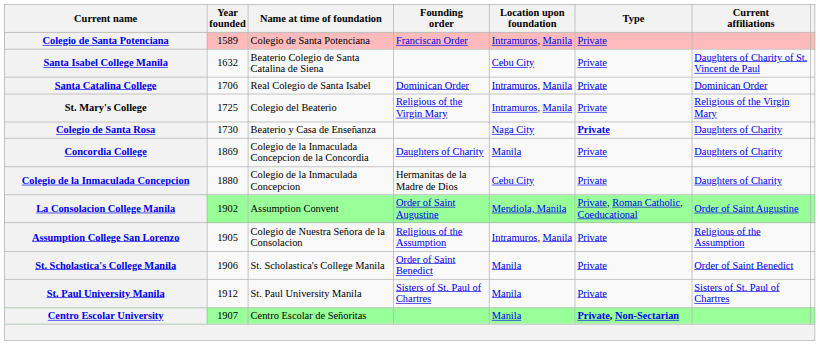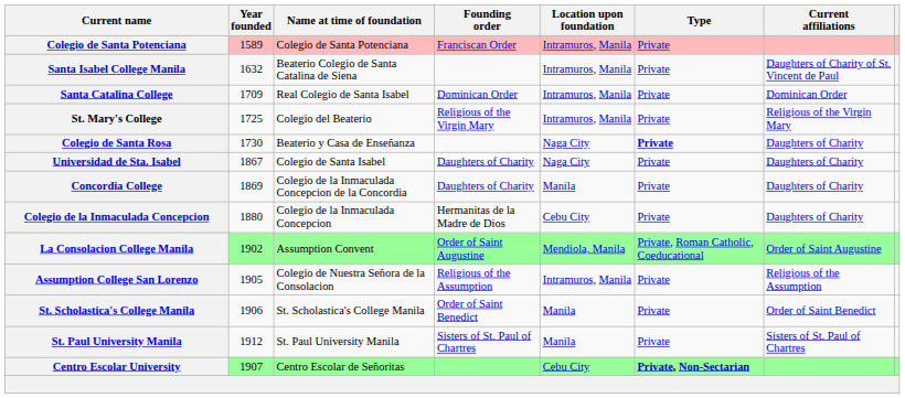Santa Isabel College Manila | Location upon foundation: Cebu City -> Intramuros, Manila
Santa Catalina College | Year founded: 1706 -> 1709
+ row: Universidad de Sta. Isabel | 1867 | Colegio de Santa Isabel | Daughters of Charity | Naga City | Private | Daughters of Charity
Centro Escolar University | Location upon foundation: Manila -> Cebu City
